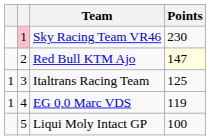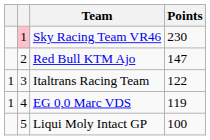Red Bull KTM Ajo | Points: lightyellow background -> no background
Italtrans Racing Team | Points: 125 -> 122
